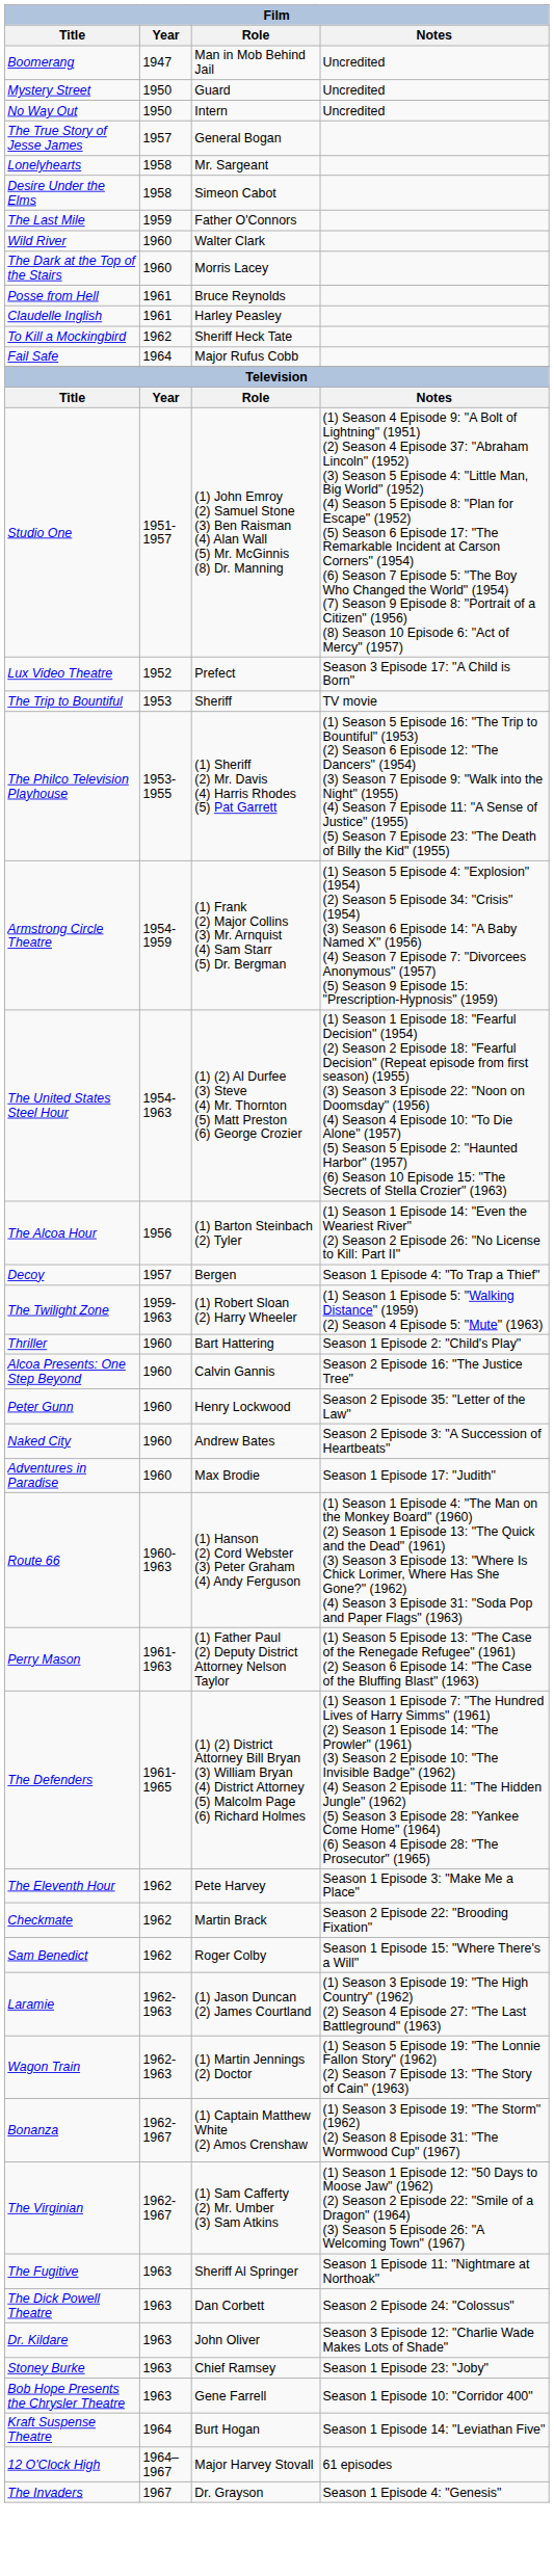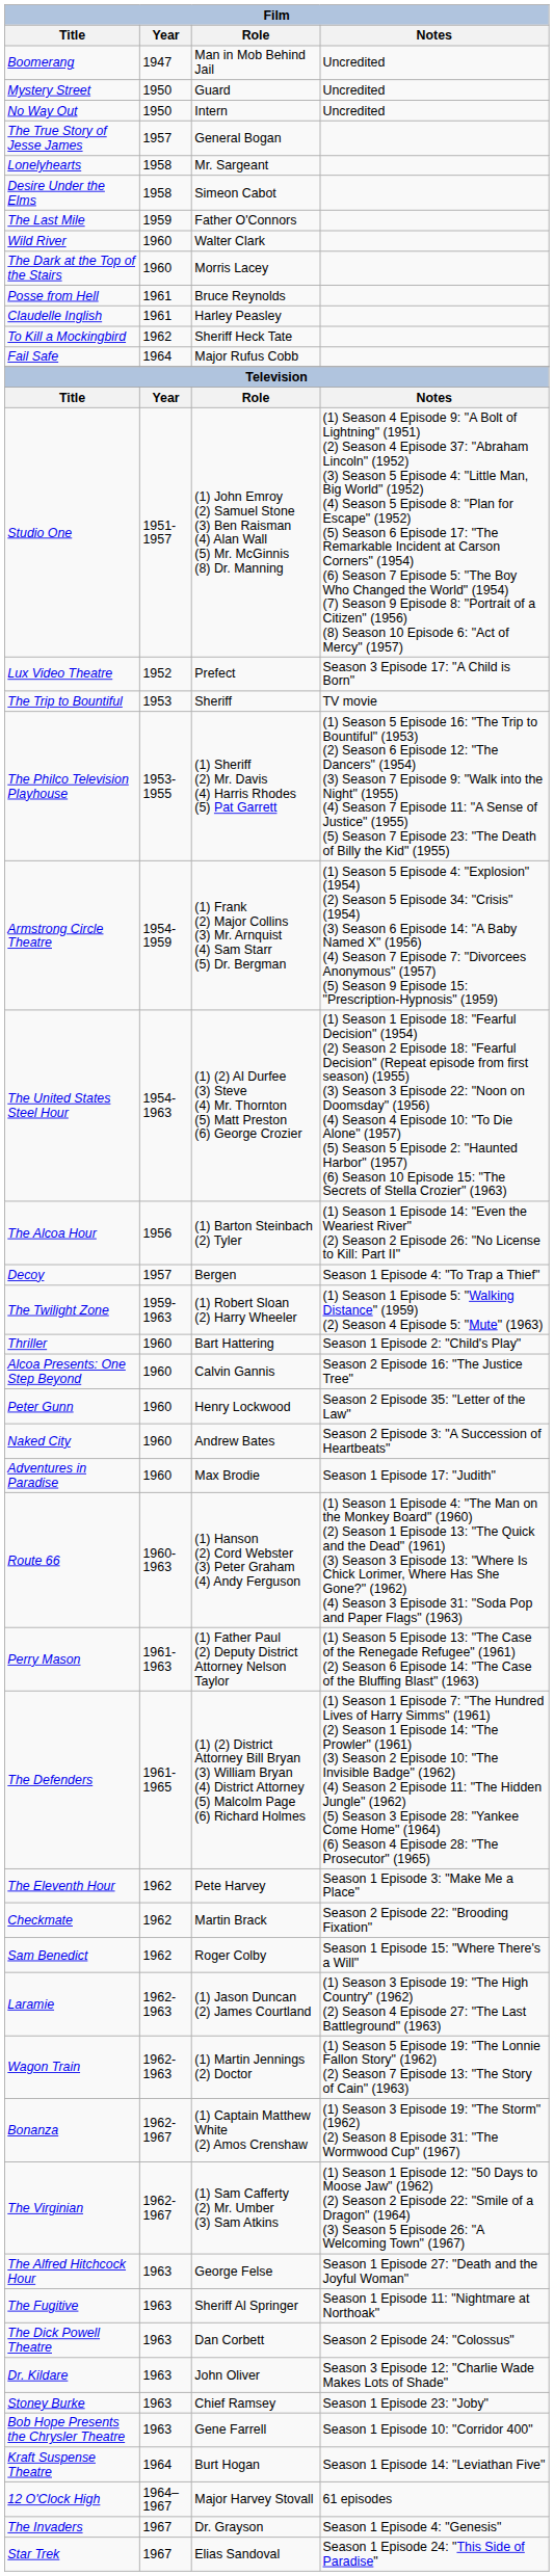+ row: The Alfred Hitchcock Hour | 1963 | George Felse | Season 1 Episode 27: "Death and the Joyful Woman"
+ row: Star Trek | 1967 | Elias Sandoval | Season 1 Episode 24: "This Side of Paradise"
